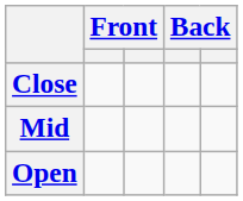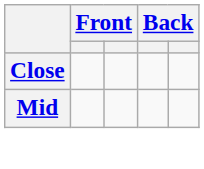- row: Open
